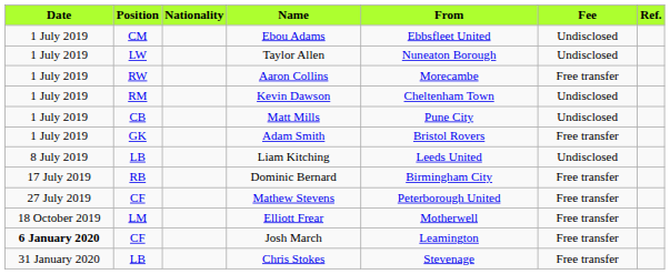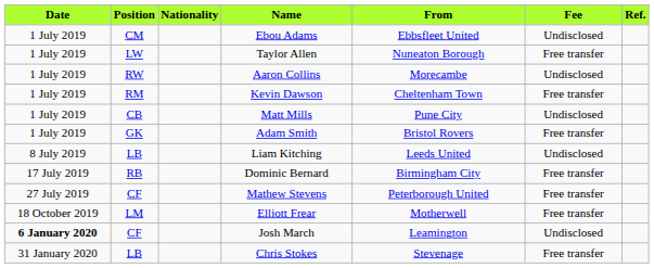Taylor Allen | Fee: Undisclosed -> Free transfer
Aaron Collins | Fee: Free transfer -> Undisclosed
Kevin Dawson | Fee: Undisclosed -> Free transfer
Josh March | Fee: Free transfer -> Undisclosed
